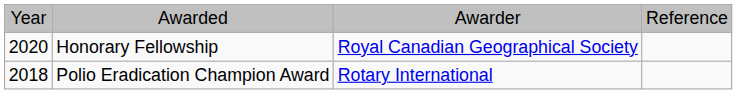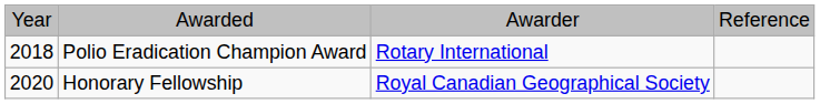rows swapped: Polio Eradication Champion Award <-> Honorary Fellowship
